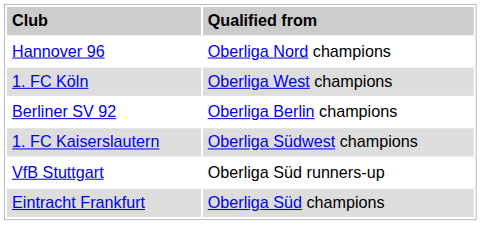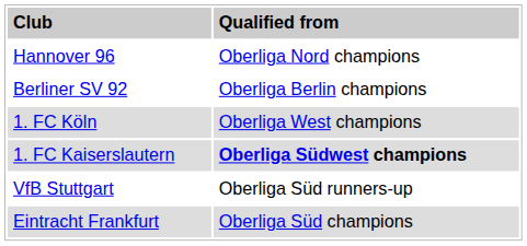rows swapped: 1. FC Köln <-> Berliner SV 92
1. FC Kaiserslautern | column 2: normal -> bold
